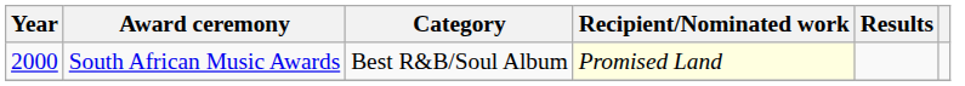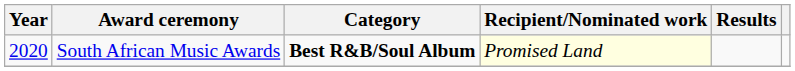South African Music Awards | Year: 2000 -> 2020
South African Music Awards | Category: normal -> bold
